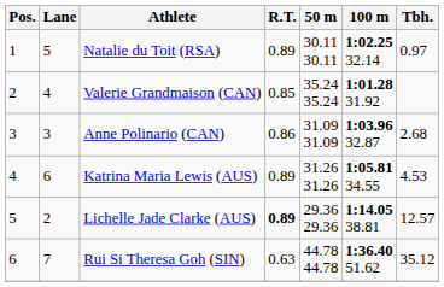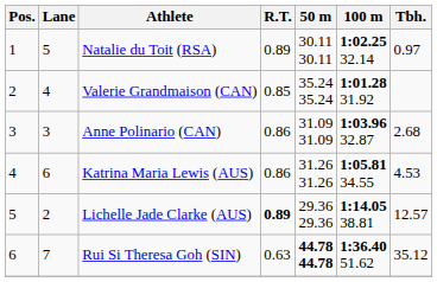Katrina Maria Lewis (AUS) | R.T.: 0.89 -> 0.86
Rui Si Theresa Goh (SIN) | 50 m: normal -> bold
